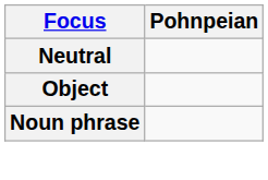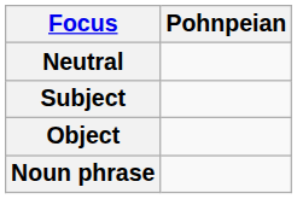+ row: Subject
